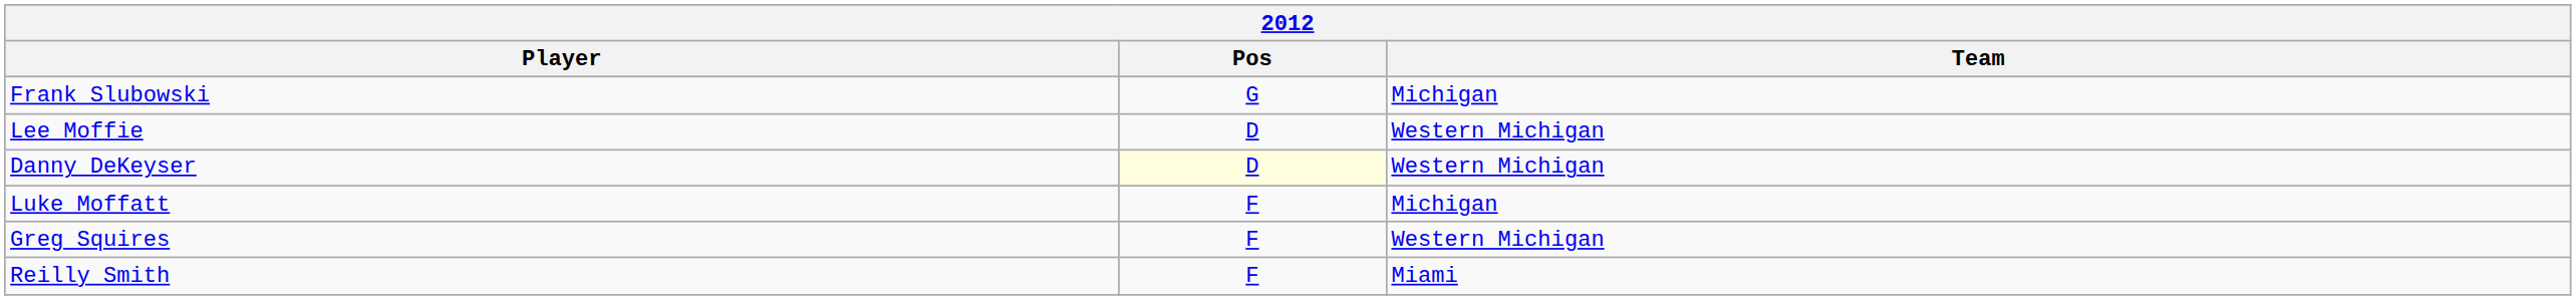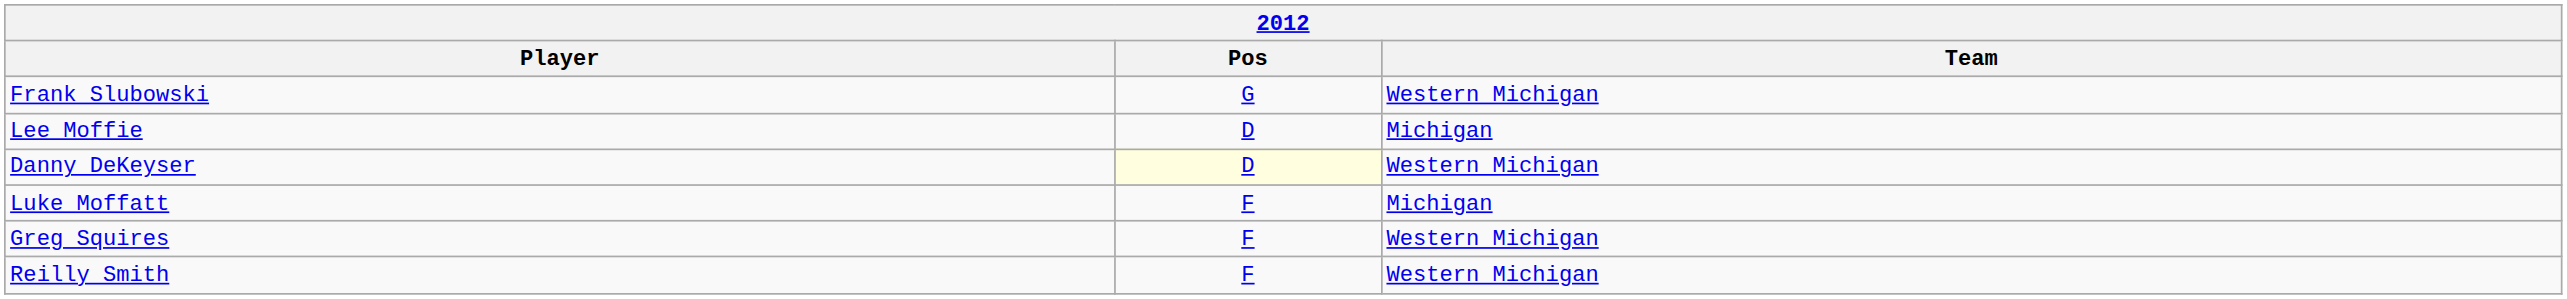Frank Slubowski | Team: Michigan -> Western Michigan
Lee Moffie | Team: Western Michigan -> Michigan
Reilly Smith | Team: Miami -> Western Michigan
